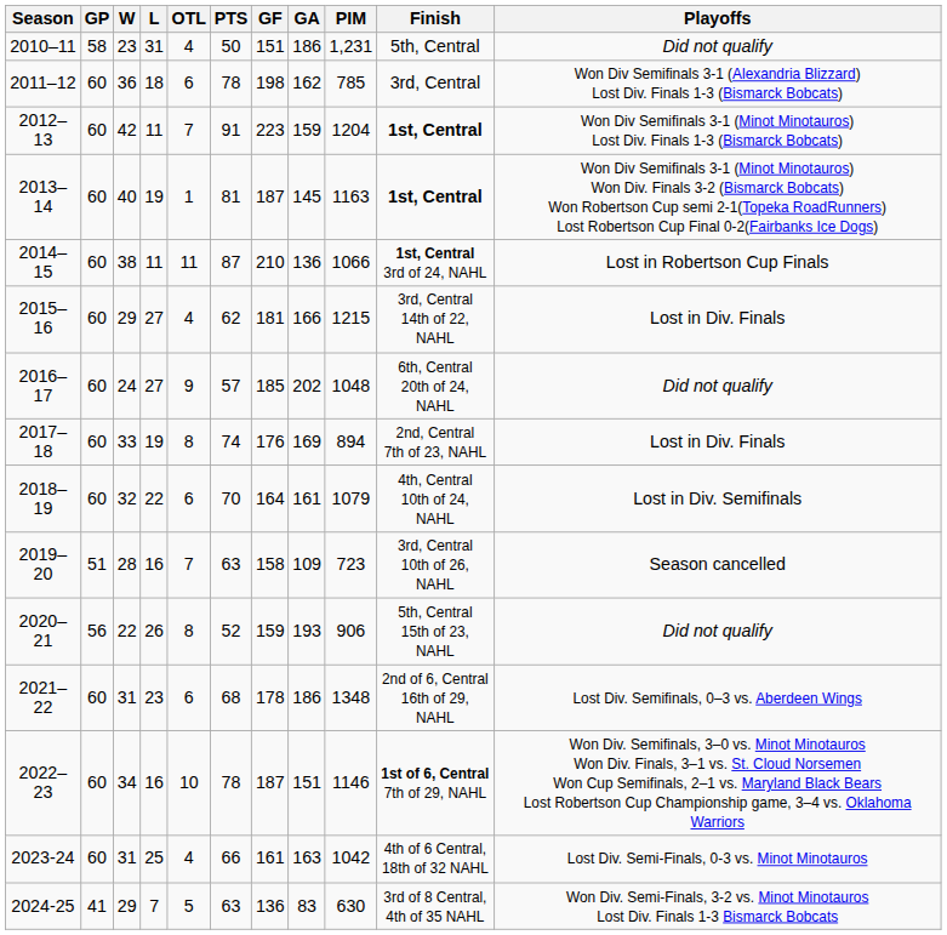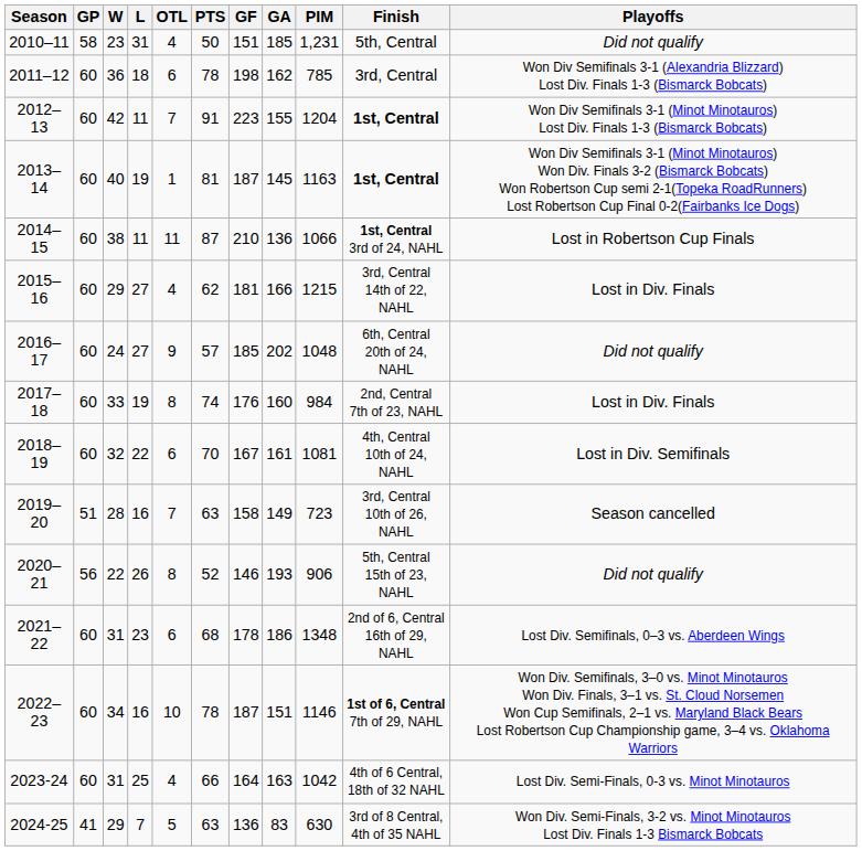2010–11 | GA: 186 -> 185
2012–13 | GA: 159 -> 155
2017–18 | GA: 169 -> 160
2017–18 | PIM: 894 -> 984
2018–19 | GF: 164 -> 167
2018–19 | PIM: 1079 -> 1081
2019–20 | GA: 109 -> 149
2020–21 | GF: 159 -> 146
2023-24 | GF: 161 -> 164
